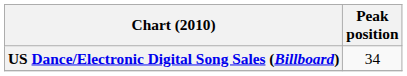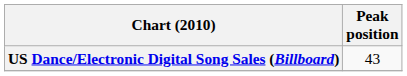US Dance/Electronic Digital Song Sales (Billboard) | Peak position: 34 -> 43
